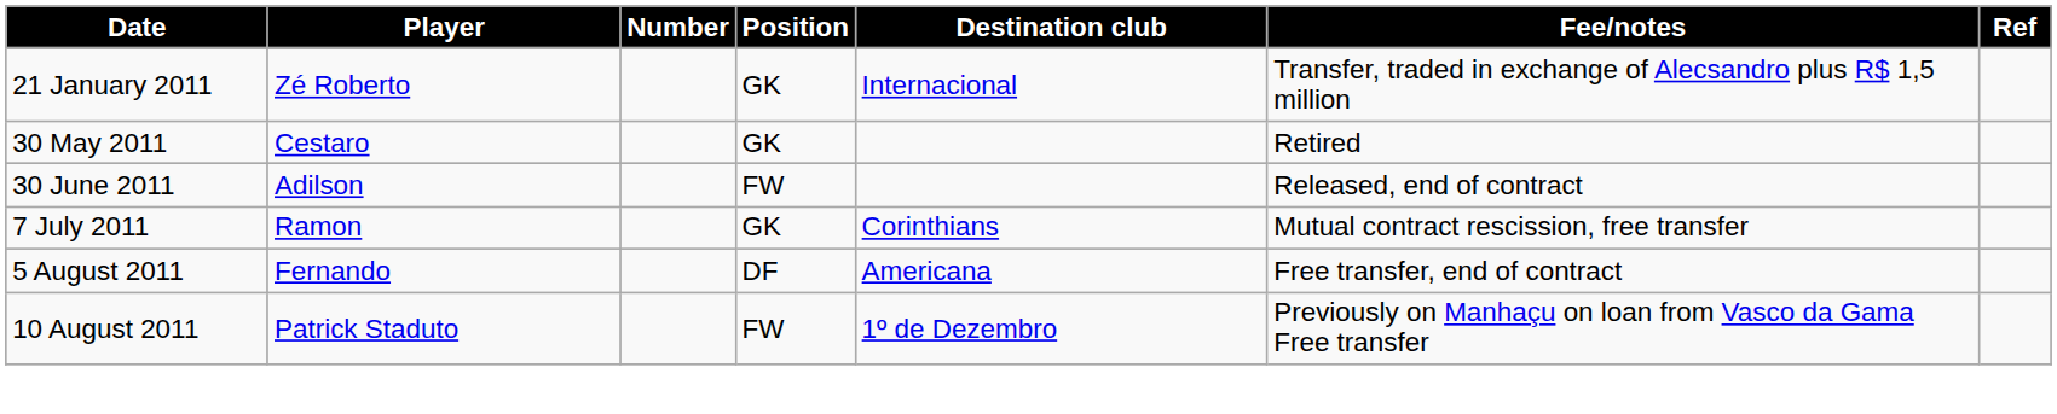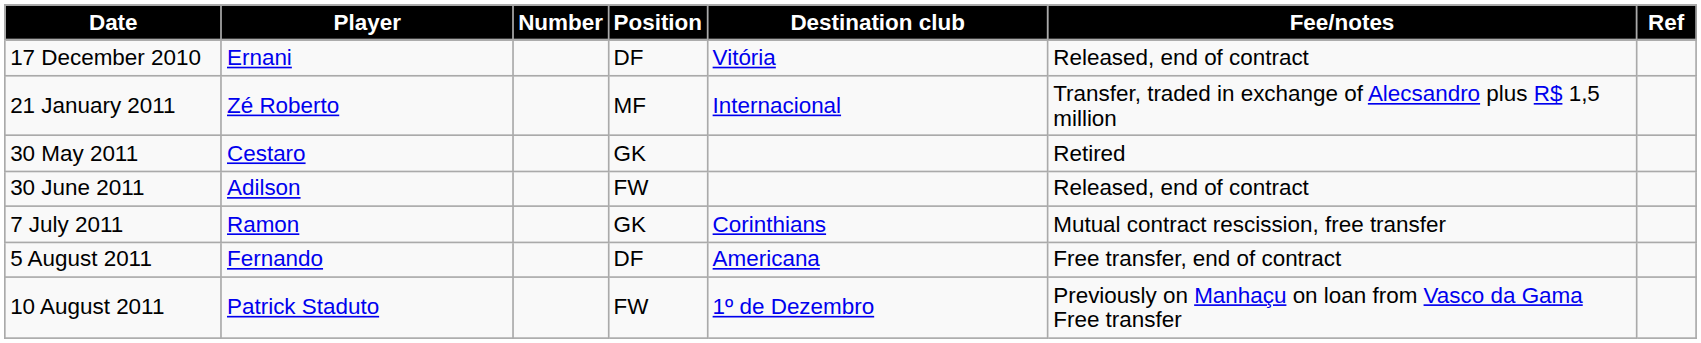+ row: 17 December 2010 | Ernani | DF | Vitória | Released, end of contract
21 January 2011 | Position: GK -> MF
